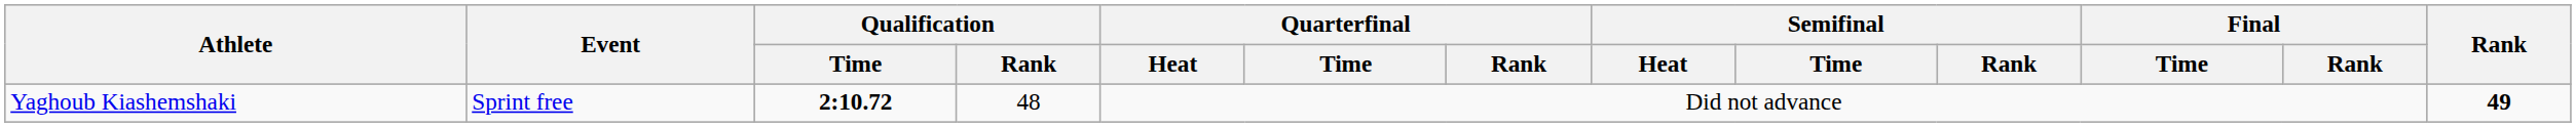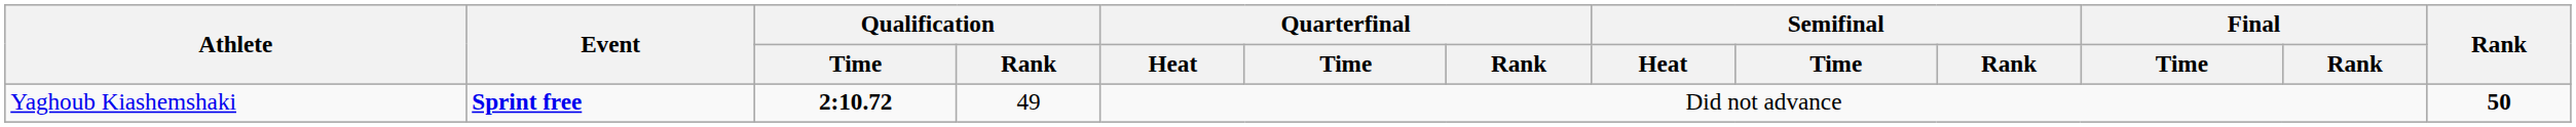Yaghoub Kiashemshaki | Event: normal -> bold
Yaghoub Kiashemshaki | Qualification / Rank: 48 -> 49
Yaghoub Kiashemshaki | Rank: 49 -> 50
